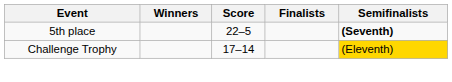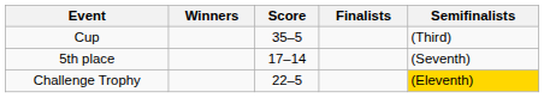+ row: Cup | 35–5 | (Third)
5th place | Score: 22–5 -> 17–14
5th place | Semifinalists: bold -> normal
Challenge Trophy | Score: 17–14 -> 22–5
